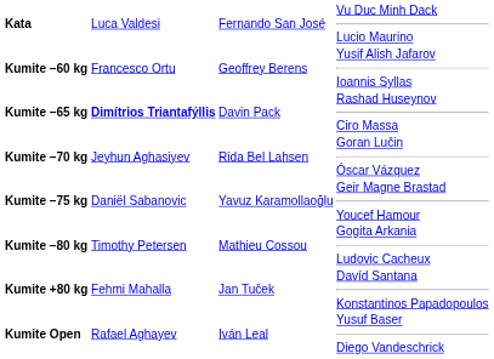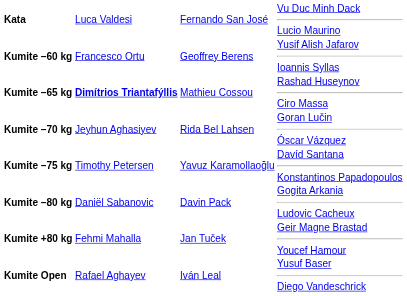Kumite –65 kg | column 3: Davin Pack -> Mathieu Cossou
Kumite –75 kg | column 2: Daniël Sabanovic -> Timothy Petersen
Kumite –75 kg | column 4: Geir Magne Brastad Youcef Hamour -> Davíd Santana Konstantinos Papadopoulos
Kumite –80 kg | column 2: Timothy Petersen -> Daniël Sabanovic
Kumite –80 kg | column 3: Mathieu Cossou -> Davin Pack
Kumite +80 kg | column 4: Davíd Santana Konstantinos Papadopoulos -> Geir Magne Brastad Youcef Hamour
